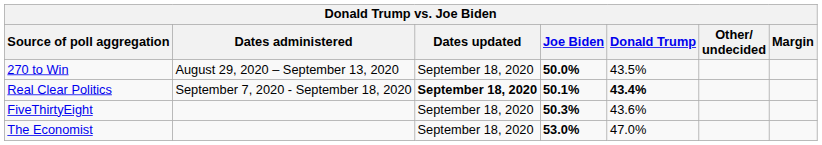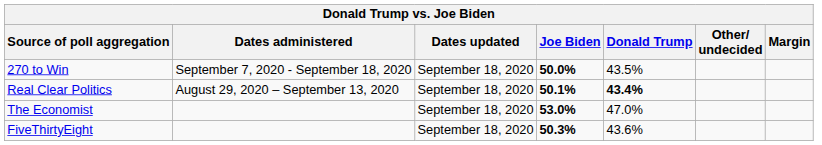270 to Win | Dates administered: August 29, 2020 – September 13, 2020 -> September 7, 2020 - September 18, 2020
Real Clear Politics | Dates administered: September 7, 2020 - September 18, 2020 -> August 29, 2020 – September 13, 2020
Real Clear Politics | Dates updated: bold -> normal
rows swapped: The Economist <-> FiveThirtyEight
